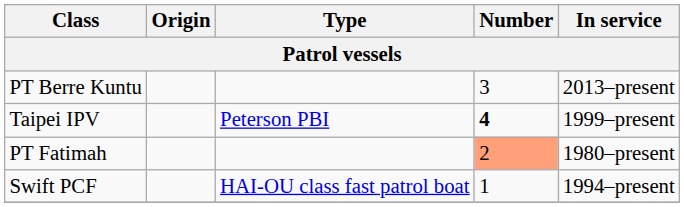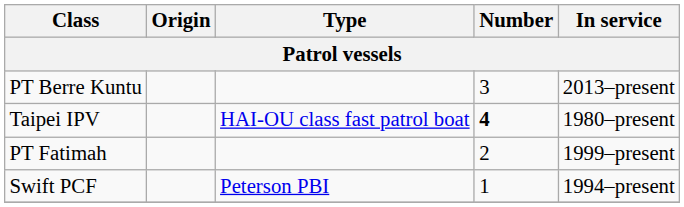Taipei IPV | Type: Peterson PBI -> HAI-OU class fast patrol boat
Taipei IPV | In service: 1999–present -> 1980–present
PT Fatimah | Number: lightsalmon background -> no background
PT Fatimah | In service: 1980–present -> 1999–present
Swift PCF | Type: HAI-OU class fast patrol boat -> Peterson PBI
